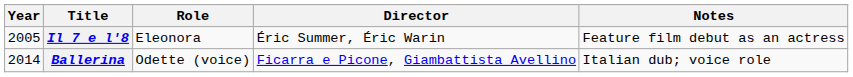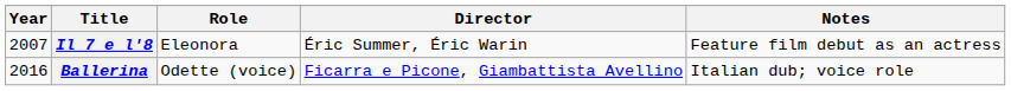Il 7 e l'8 | Year: 2005 -> 2007
Ballerina | Year: 2014 -> 2016
